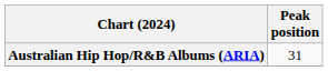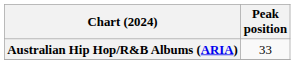Australian Hip Hop/R&B Albums (ARIA) | Peak position: 31 -> 33
